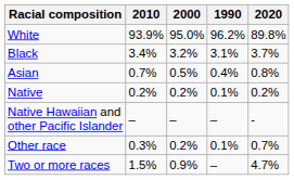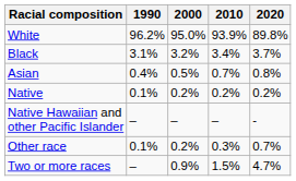columns swapped: 1990 <-> 2010
